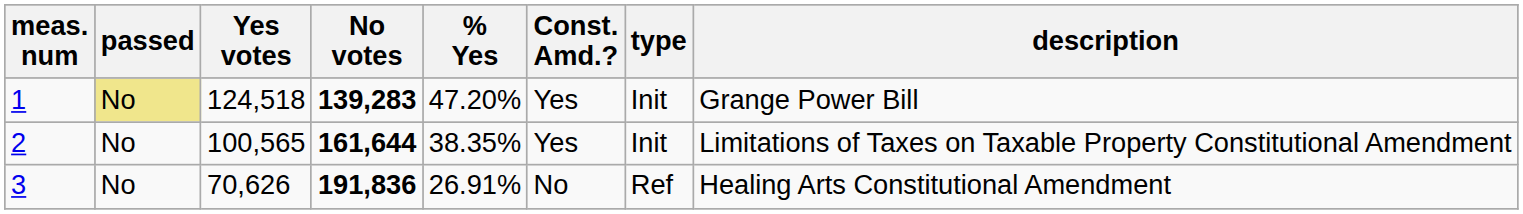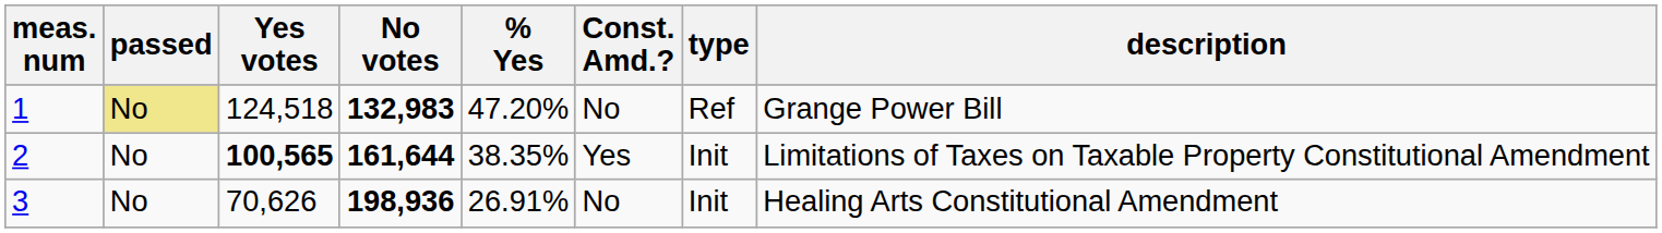1 | No votes: 139,283 -> 132,983
1 | Const. Amd.?: Yes -> No
1 | type: Init -> Ref
2 | Yes votes: normal -> bold
3 | No votes: 191,836 -> 198,936
3 | type: Ref -> Init
